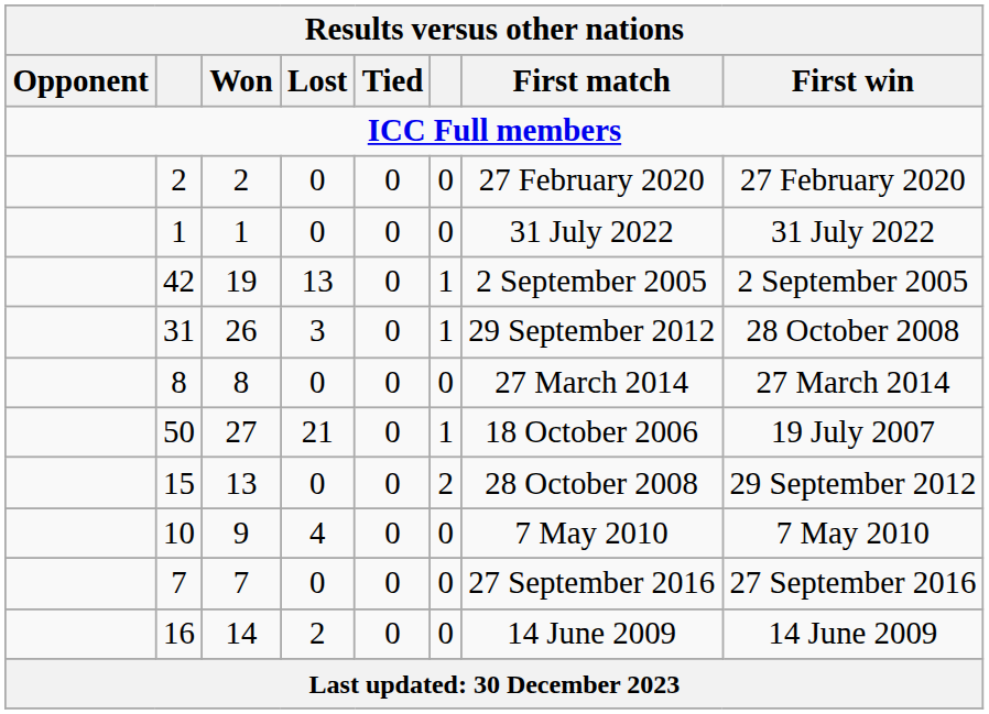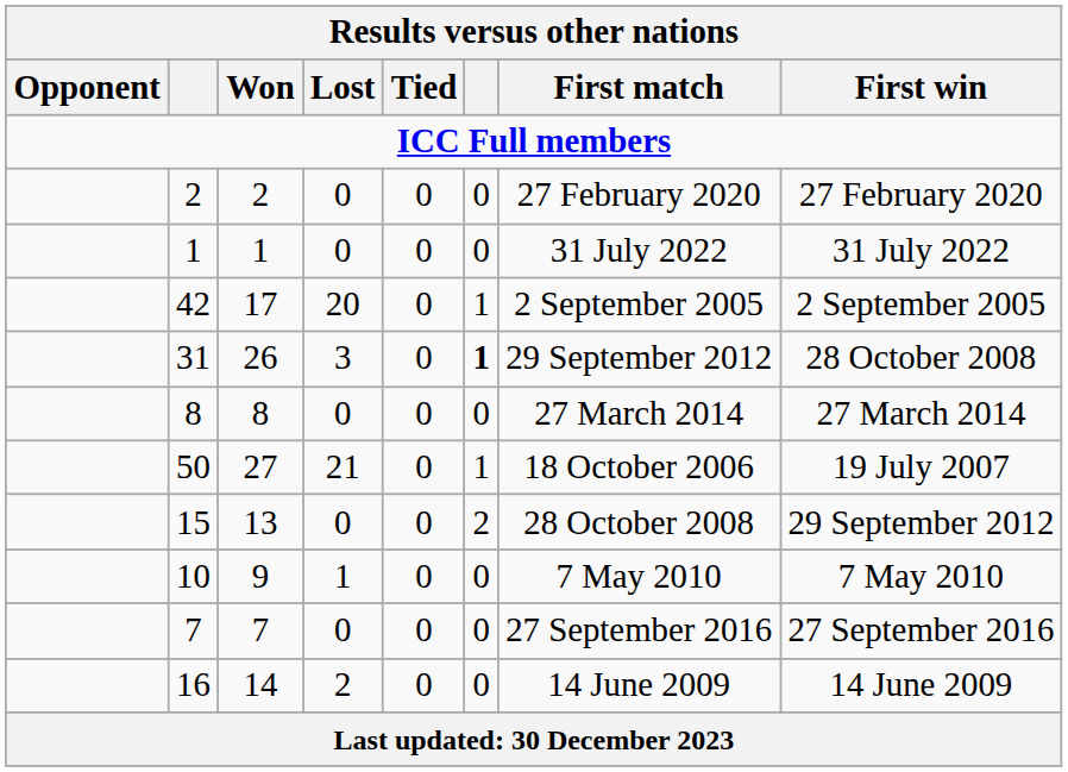42 | Won: 19 -> 17
42 | Lost: 13 -> 20
31 | column 6: normal -> bold
10 | Lost: 4 -> 1
